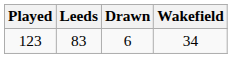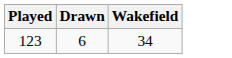- column: Leeds | 83
